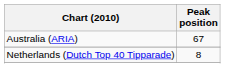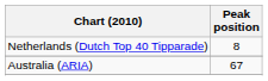rows swapped: Australia (ARIA) <-> Netherlands (Dutch Top 40 Tipparade)
